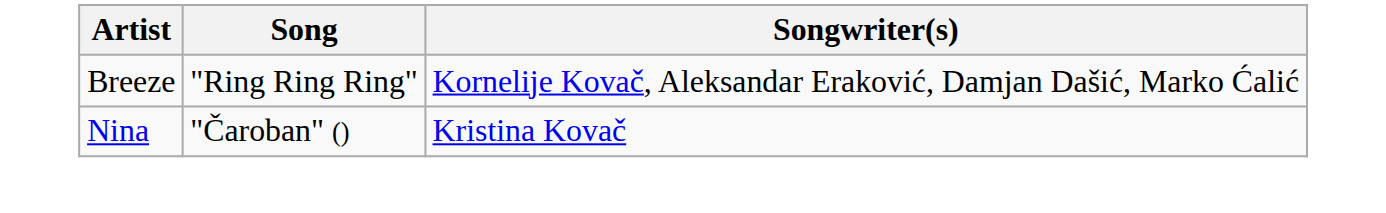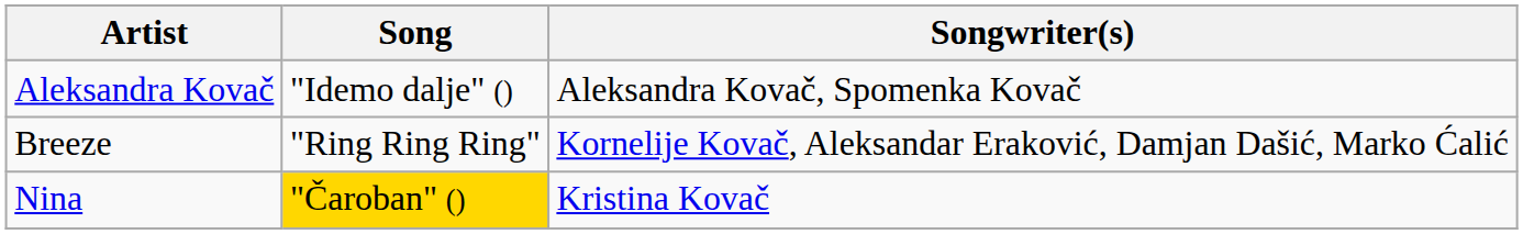+ row: Aleksandra Kovač | "Idemo dalje" () | Aleksandra Kovač, Spomenka Kovač
Nina | Song: no background -> gold background
